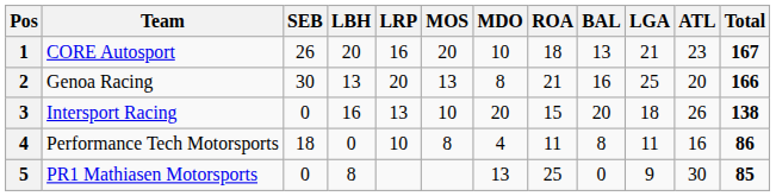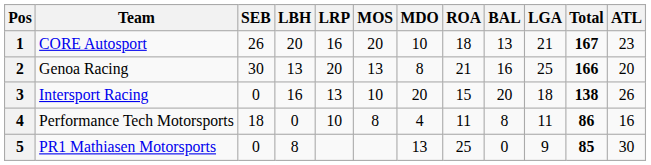columns swapped: ATL <-> Total
